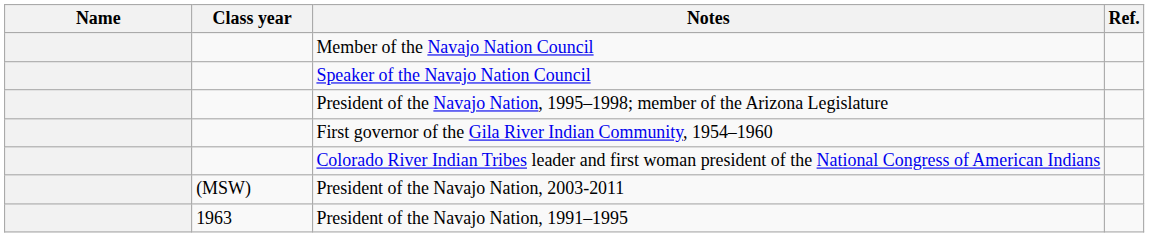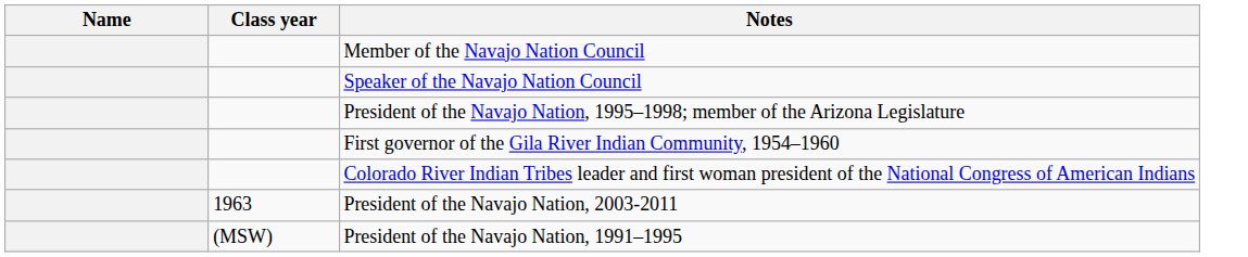- column: Ref.
President of the Navajo Nation, 2003-2011 | Class year: (MSW) -> 1963
President of the Navajo Nation, 1991–1995 | Class year: 1963 -> (MSW)
